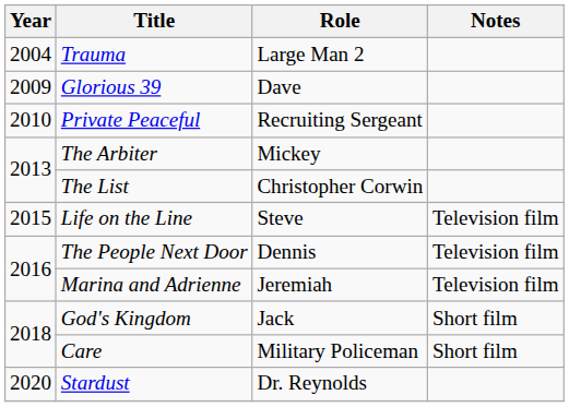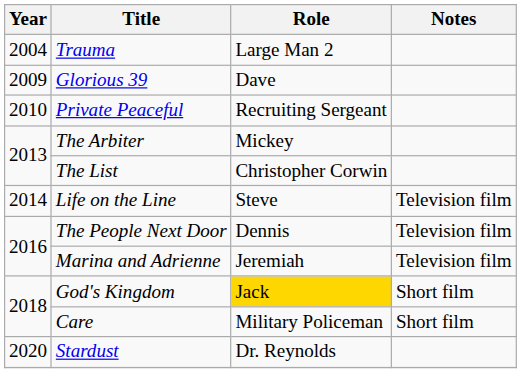Life on the Line | Year: 2015 -> 2014
God's Kingdom | Role: no background -> gold background
